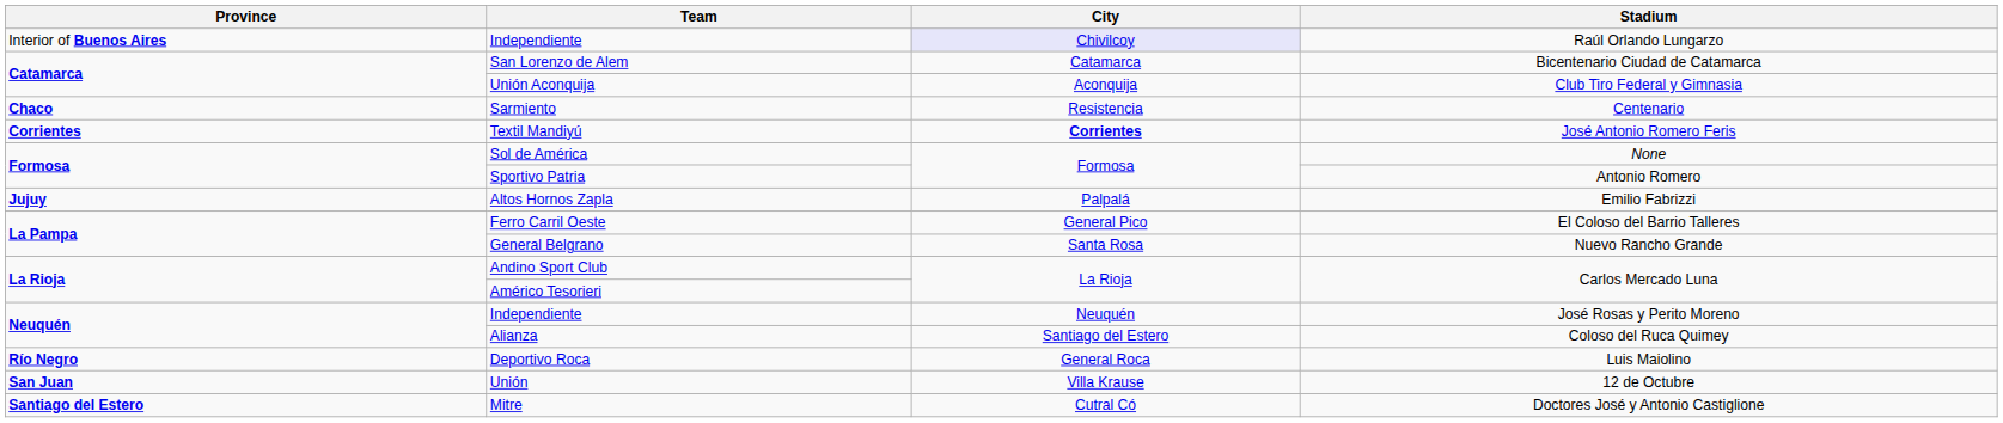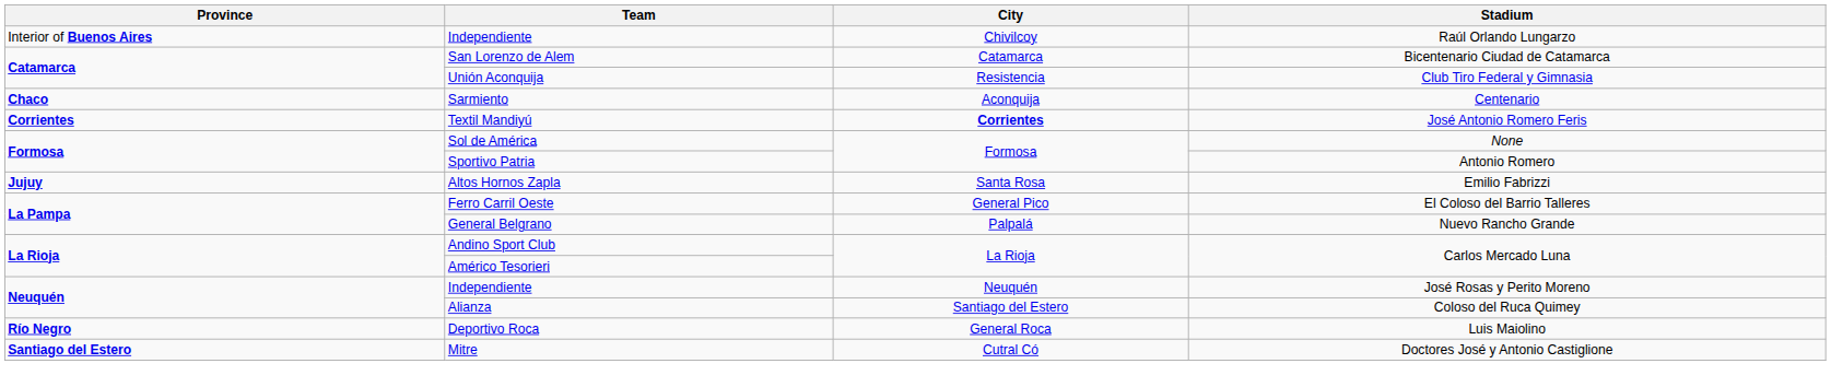Independiente / Raúl Orlando Lungarzo | City: lavender background -> no background
Unión Aconquija | City: Aconquija -> Resistencia
Sarmiento | City: Resistencia -> Aconquija
Altos Hornos Zapla | City: Palpalá -> Santa Rosa
General Belgrano | City: Santa Rosa -> Palpalá
- row: San Juan | Unión | Villa Krause | 12 de Octubre
